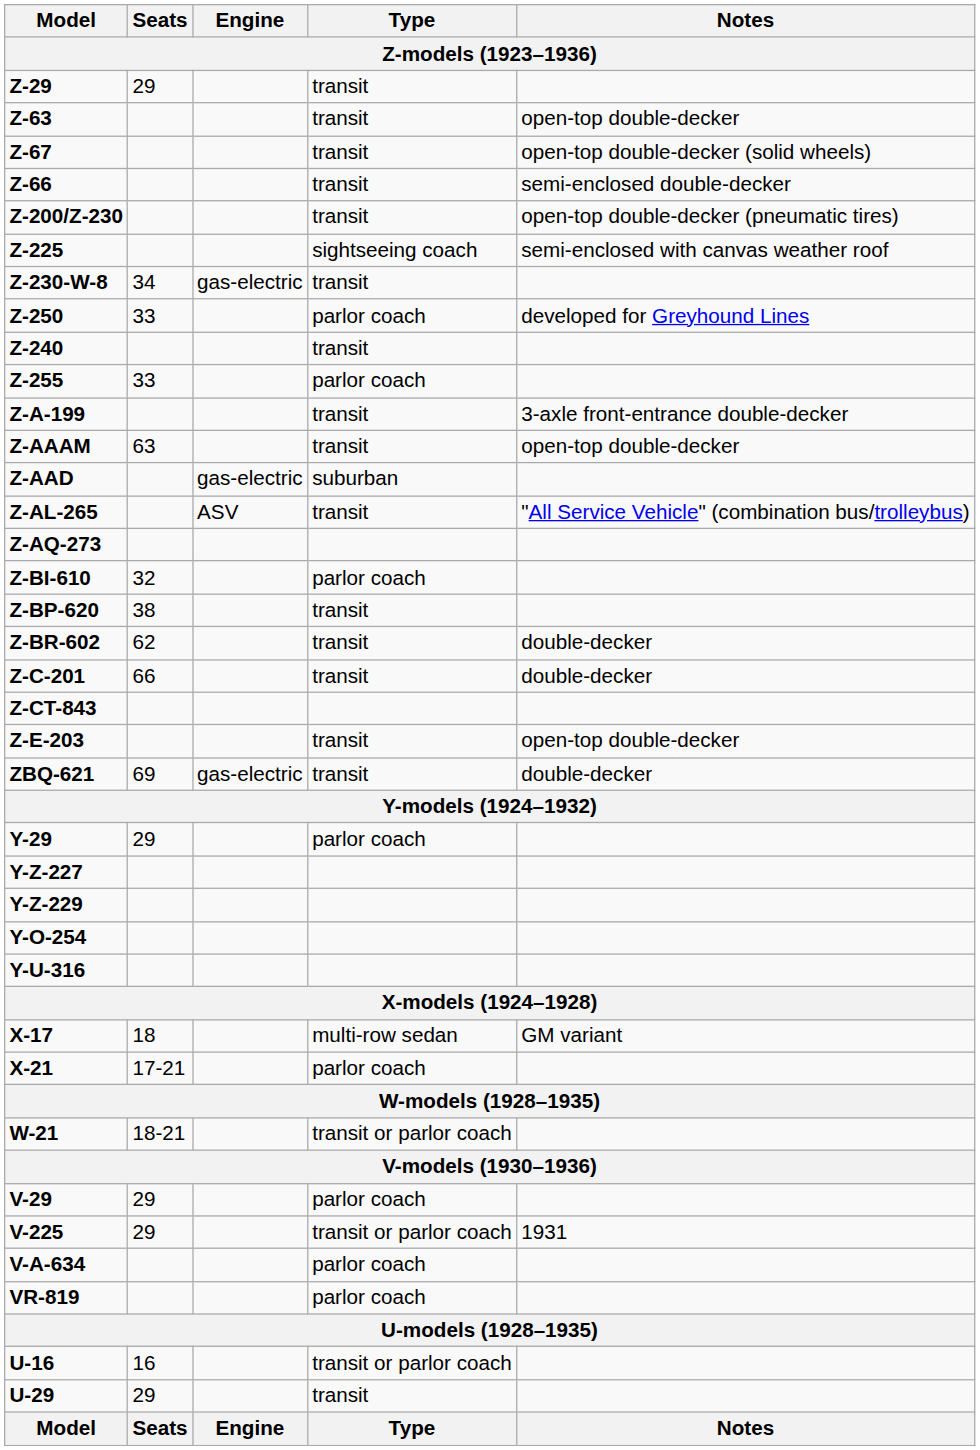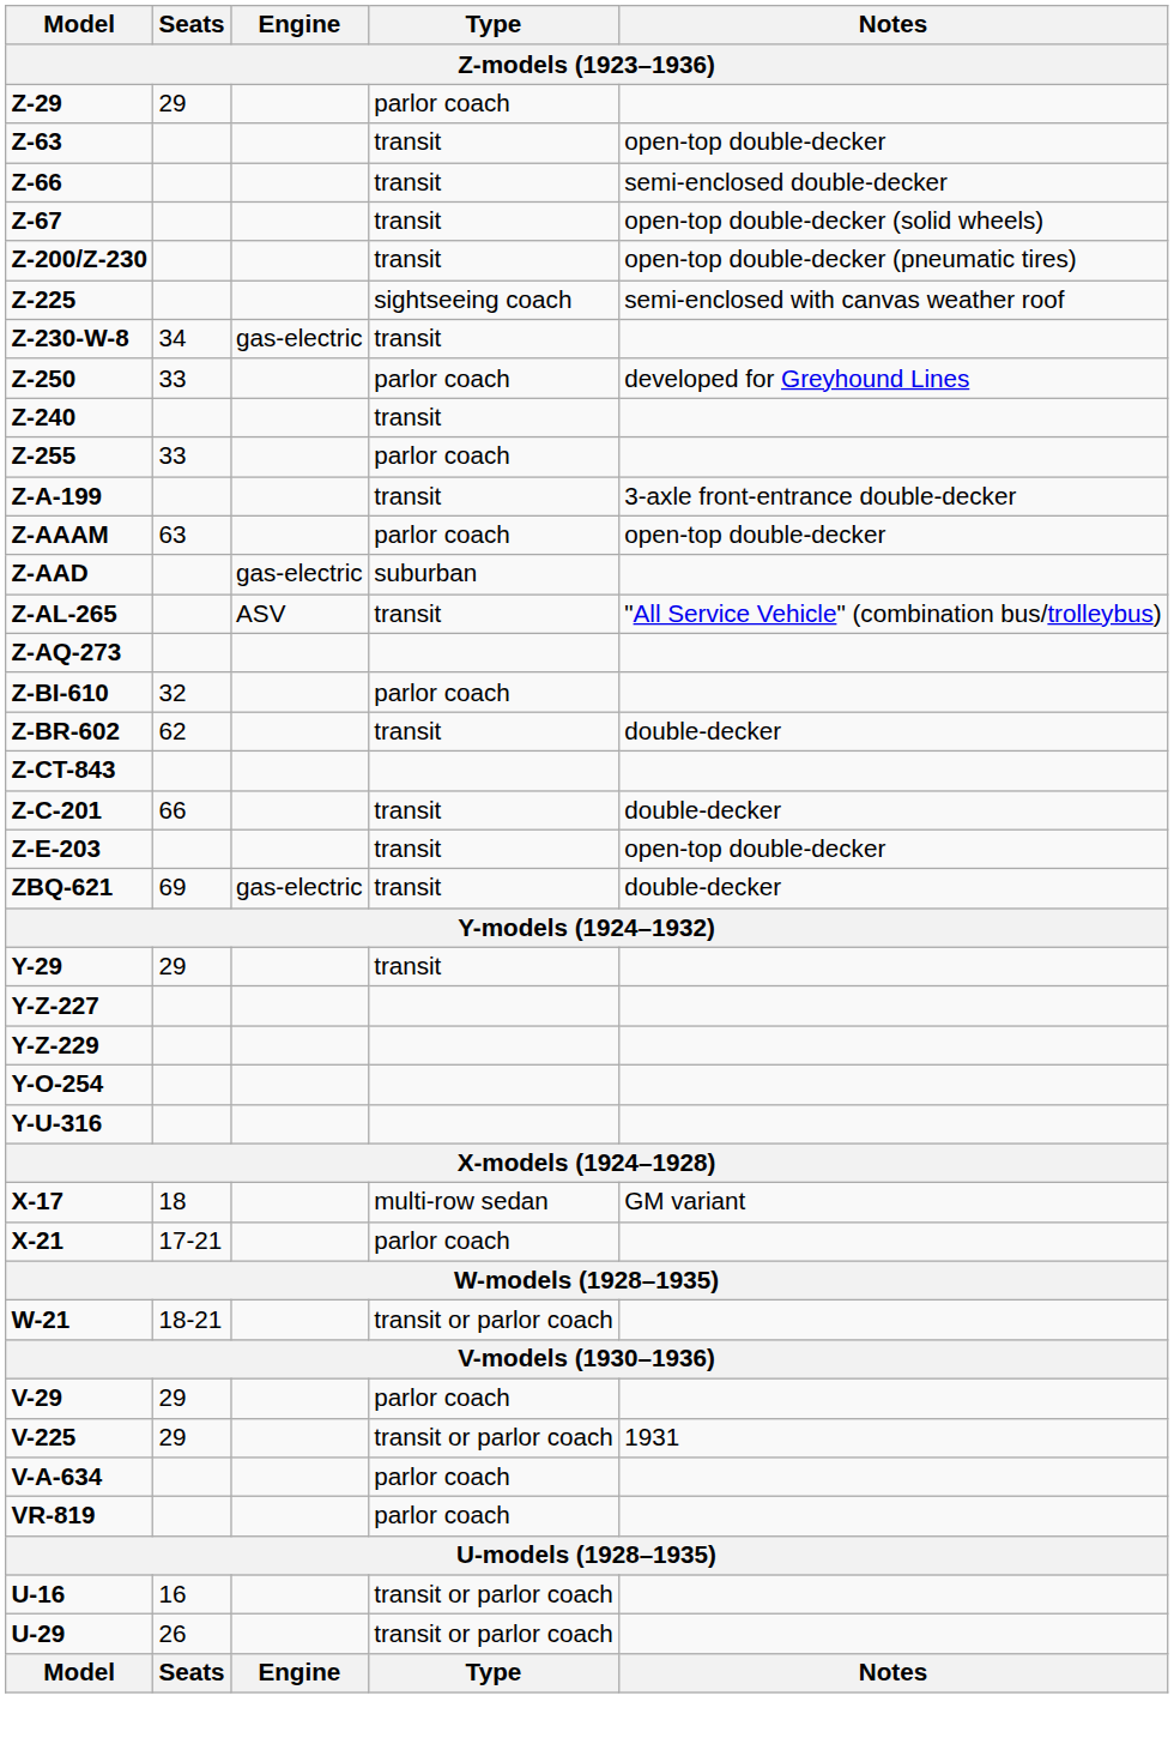Z-29 | Type: transit -> parlor coach
rows swapped: Z-66 <-> Z-67
Z-AAAM | Type: transit -> parlor coach
- row: Z-BP-620 | 38 | transit
rows swapped: Z-C-201 <-> Z-CT-843
Y-29 | Type: parlor coach -> transit
U-29 | Seats: 29 -> 26
U-29 | Type: transit -> transit or parlor coach
